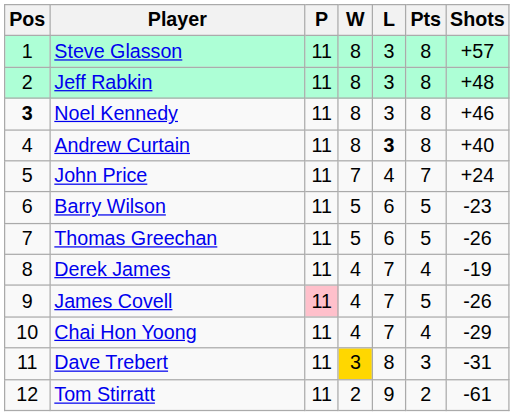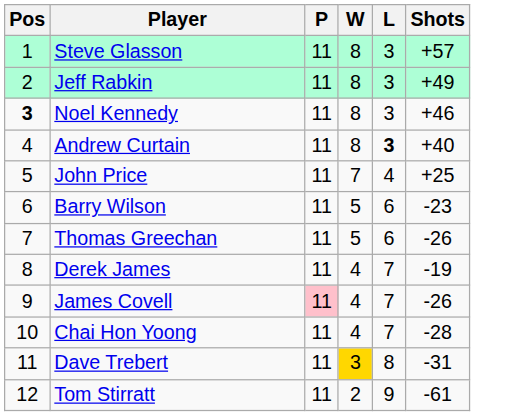- column: Pts | 8 | 8 | 8 | 8 | 7 | 5 | 5 | 4 | 5 | 4 | 3 | 2
Jeff Rabkin | Shots: +48 -> +49
John Price | Shots: +24 -> +25
Chai Hon Yoong | Shots: -29 -> -28
